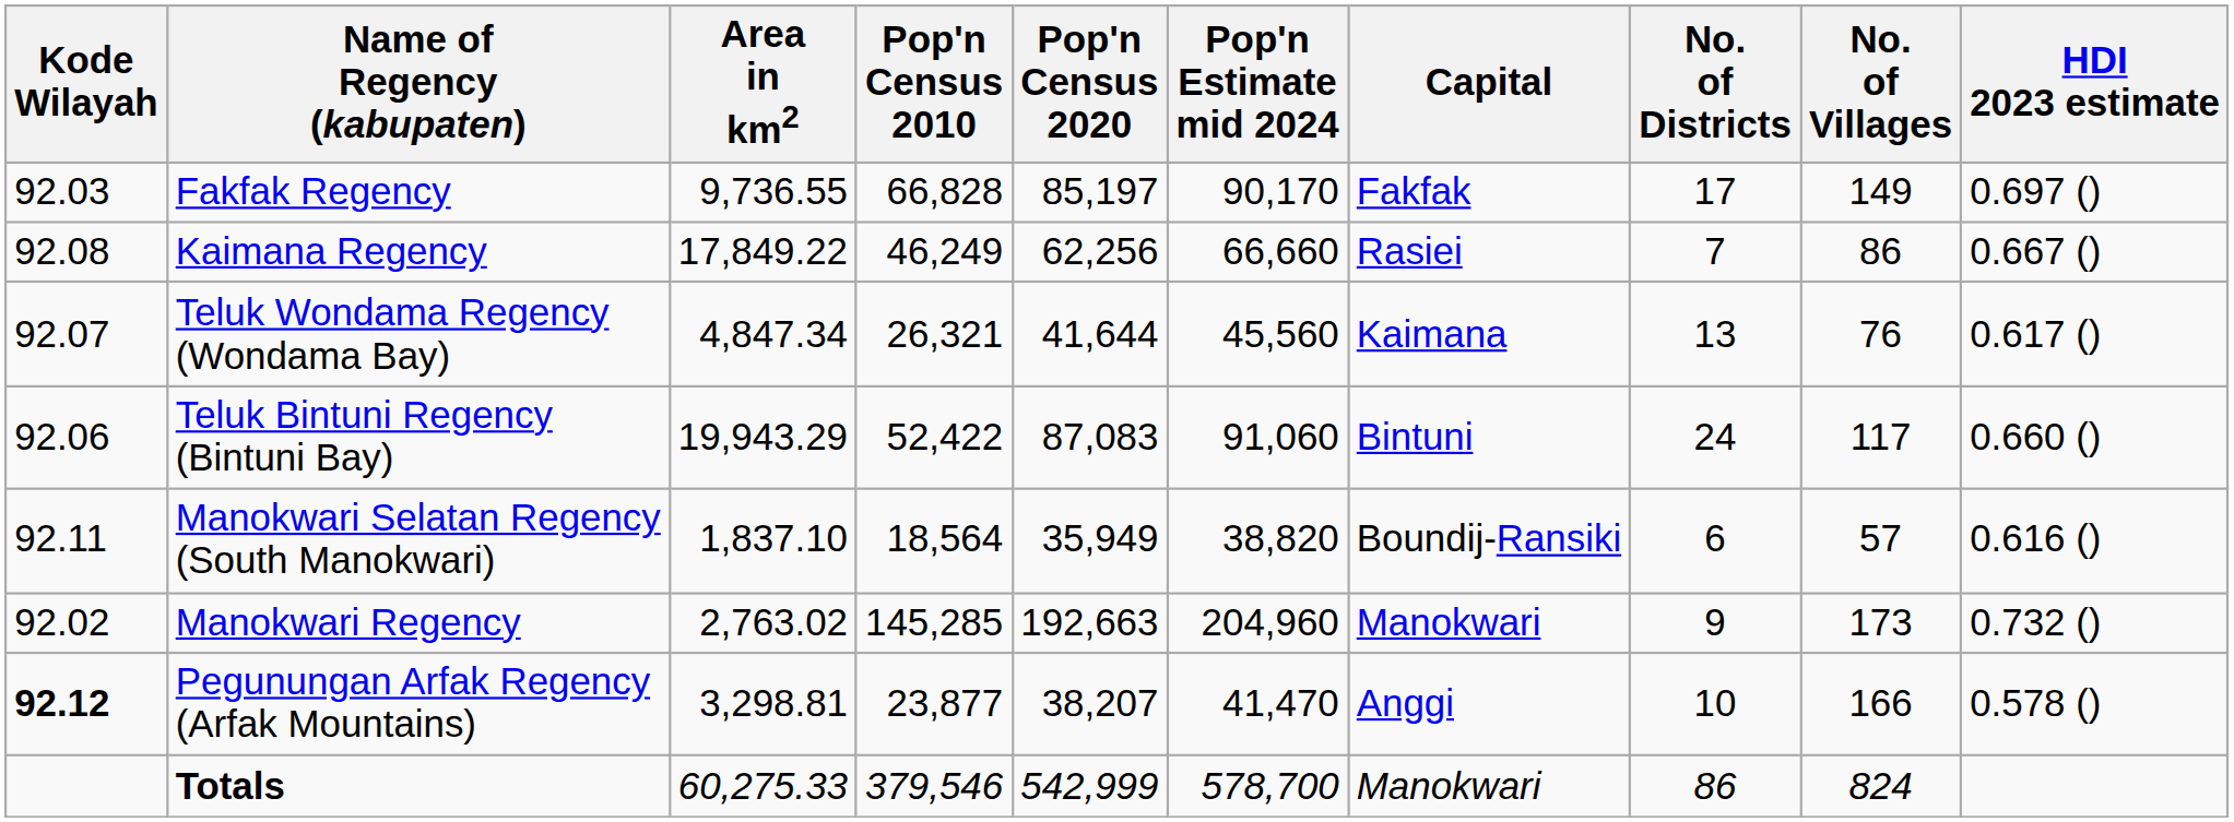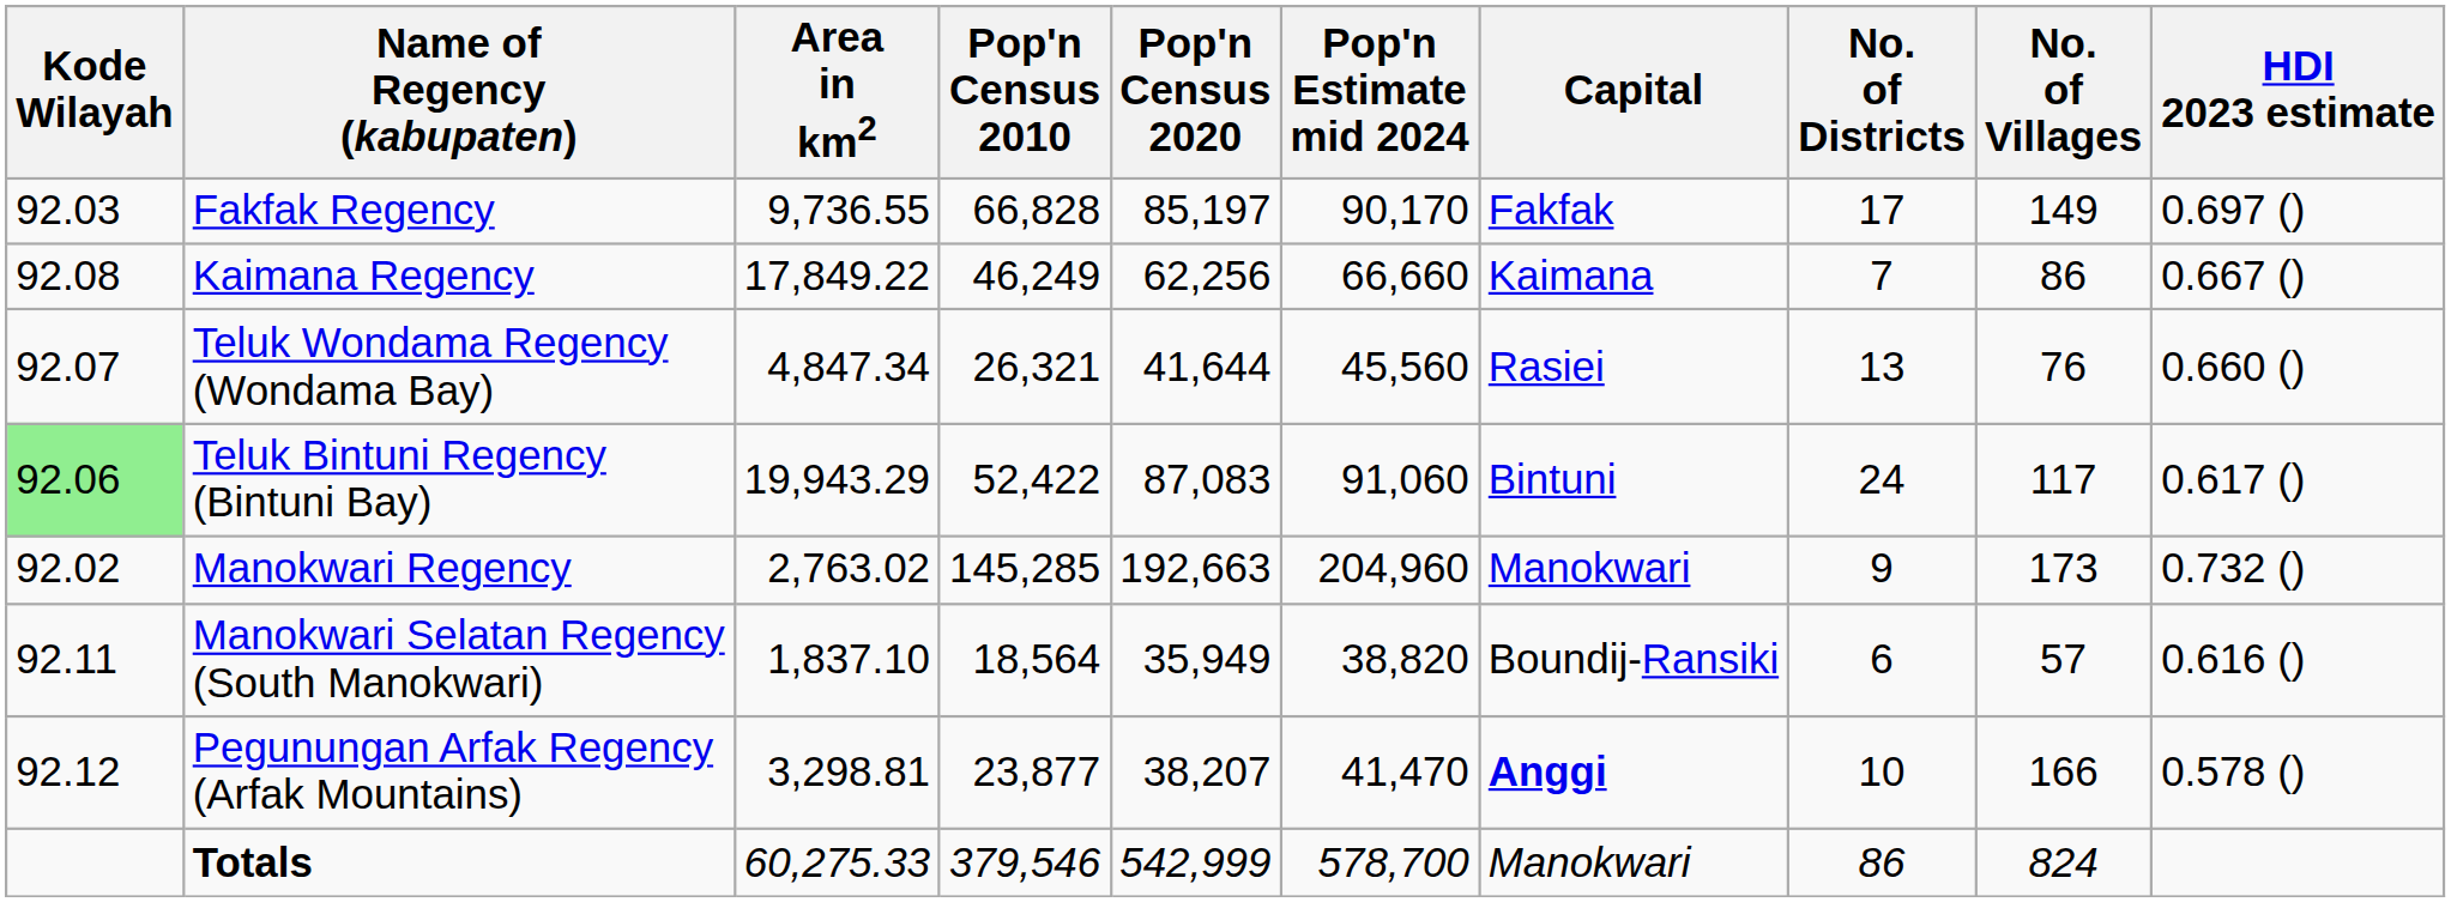Kaimana Regency | Capital: Rasiei -> Kaimana
Teluk Wondama Regency (Wondama Bay) | Capital: Kaimana -> Rasiei
Teluk Wondama Regency (Wondama Bay) | HDI 2023 estimate: 0.617 () -> 0.660 ()
Teluk Bintuni Regency (Bintuni Bay) | Kode Wilayah: no background -> lightgreen background
Teluk Bintuni Regency (Bintuni Bay) | HDI 2023 estimate: 0.660 () -> 0.617 ()
rows swapped: Manokwari Regency <-> Manokwari Selatan Regency (South Manokwari)
Pegunungan Arfak Regency (Arfak Mountains) | Kode Wilayah: bold -> normal
Pegunungan Arfak Regency (Arfak Mountains) | Capital: normal -> bold
